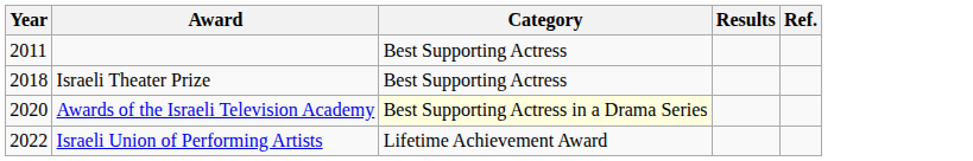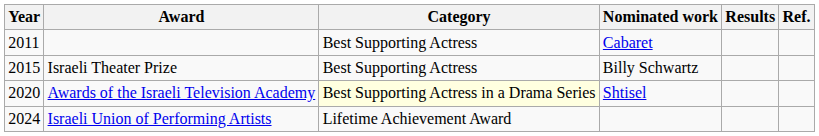+ column: Nominated work | Cabaret | Billy Schwartz | Shtisel
Israeli Theater Prize | Year: 2018 -> 2015
Israeli Union of Performing Artists | Year: 2022 -> 2024
